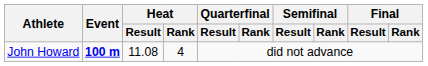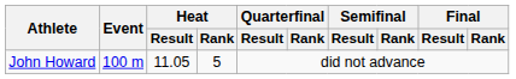John Howard | Event: bold -> normal
John Howard | Heat / Result: 11.08 -> 11.05
John Howard | Heat / Rank: 4 -> 5
